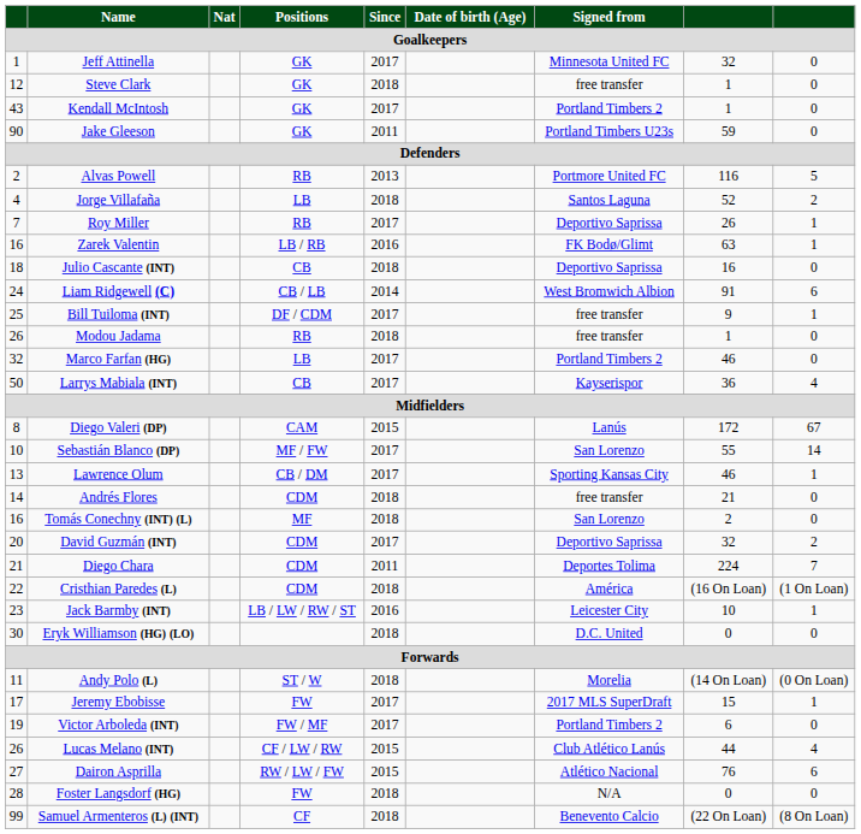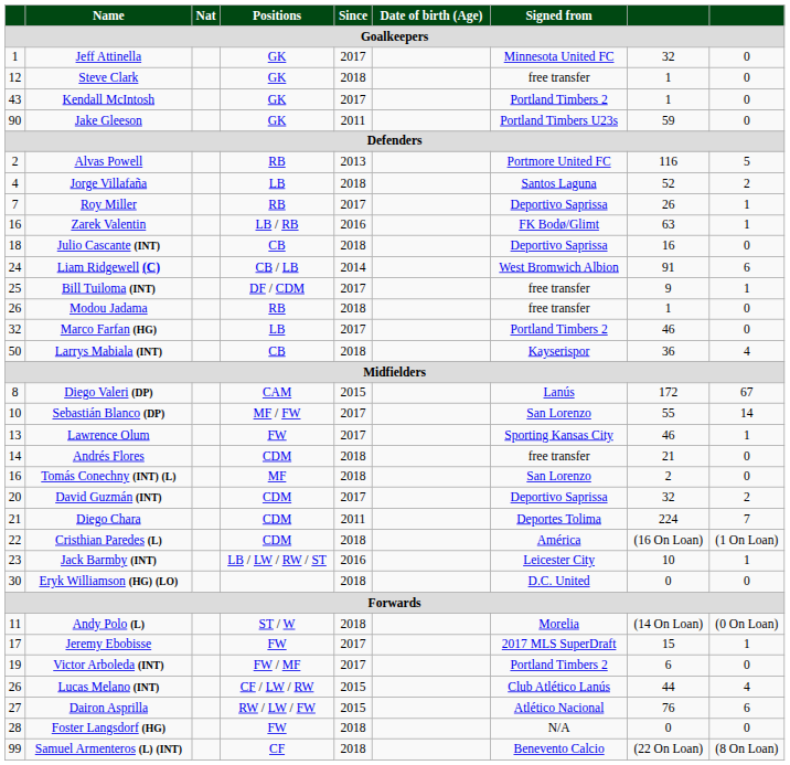Larrys Mabiala (INT) | Since: 2017 -> 2018
Lawrence Olum | Positions: CB / DM -> FW
